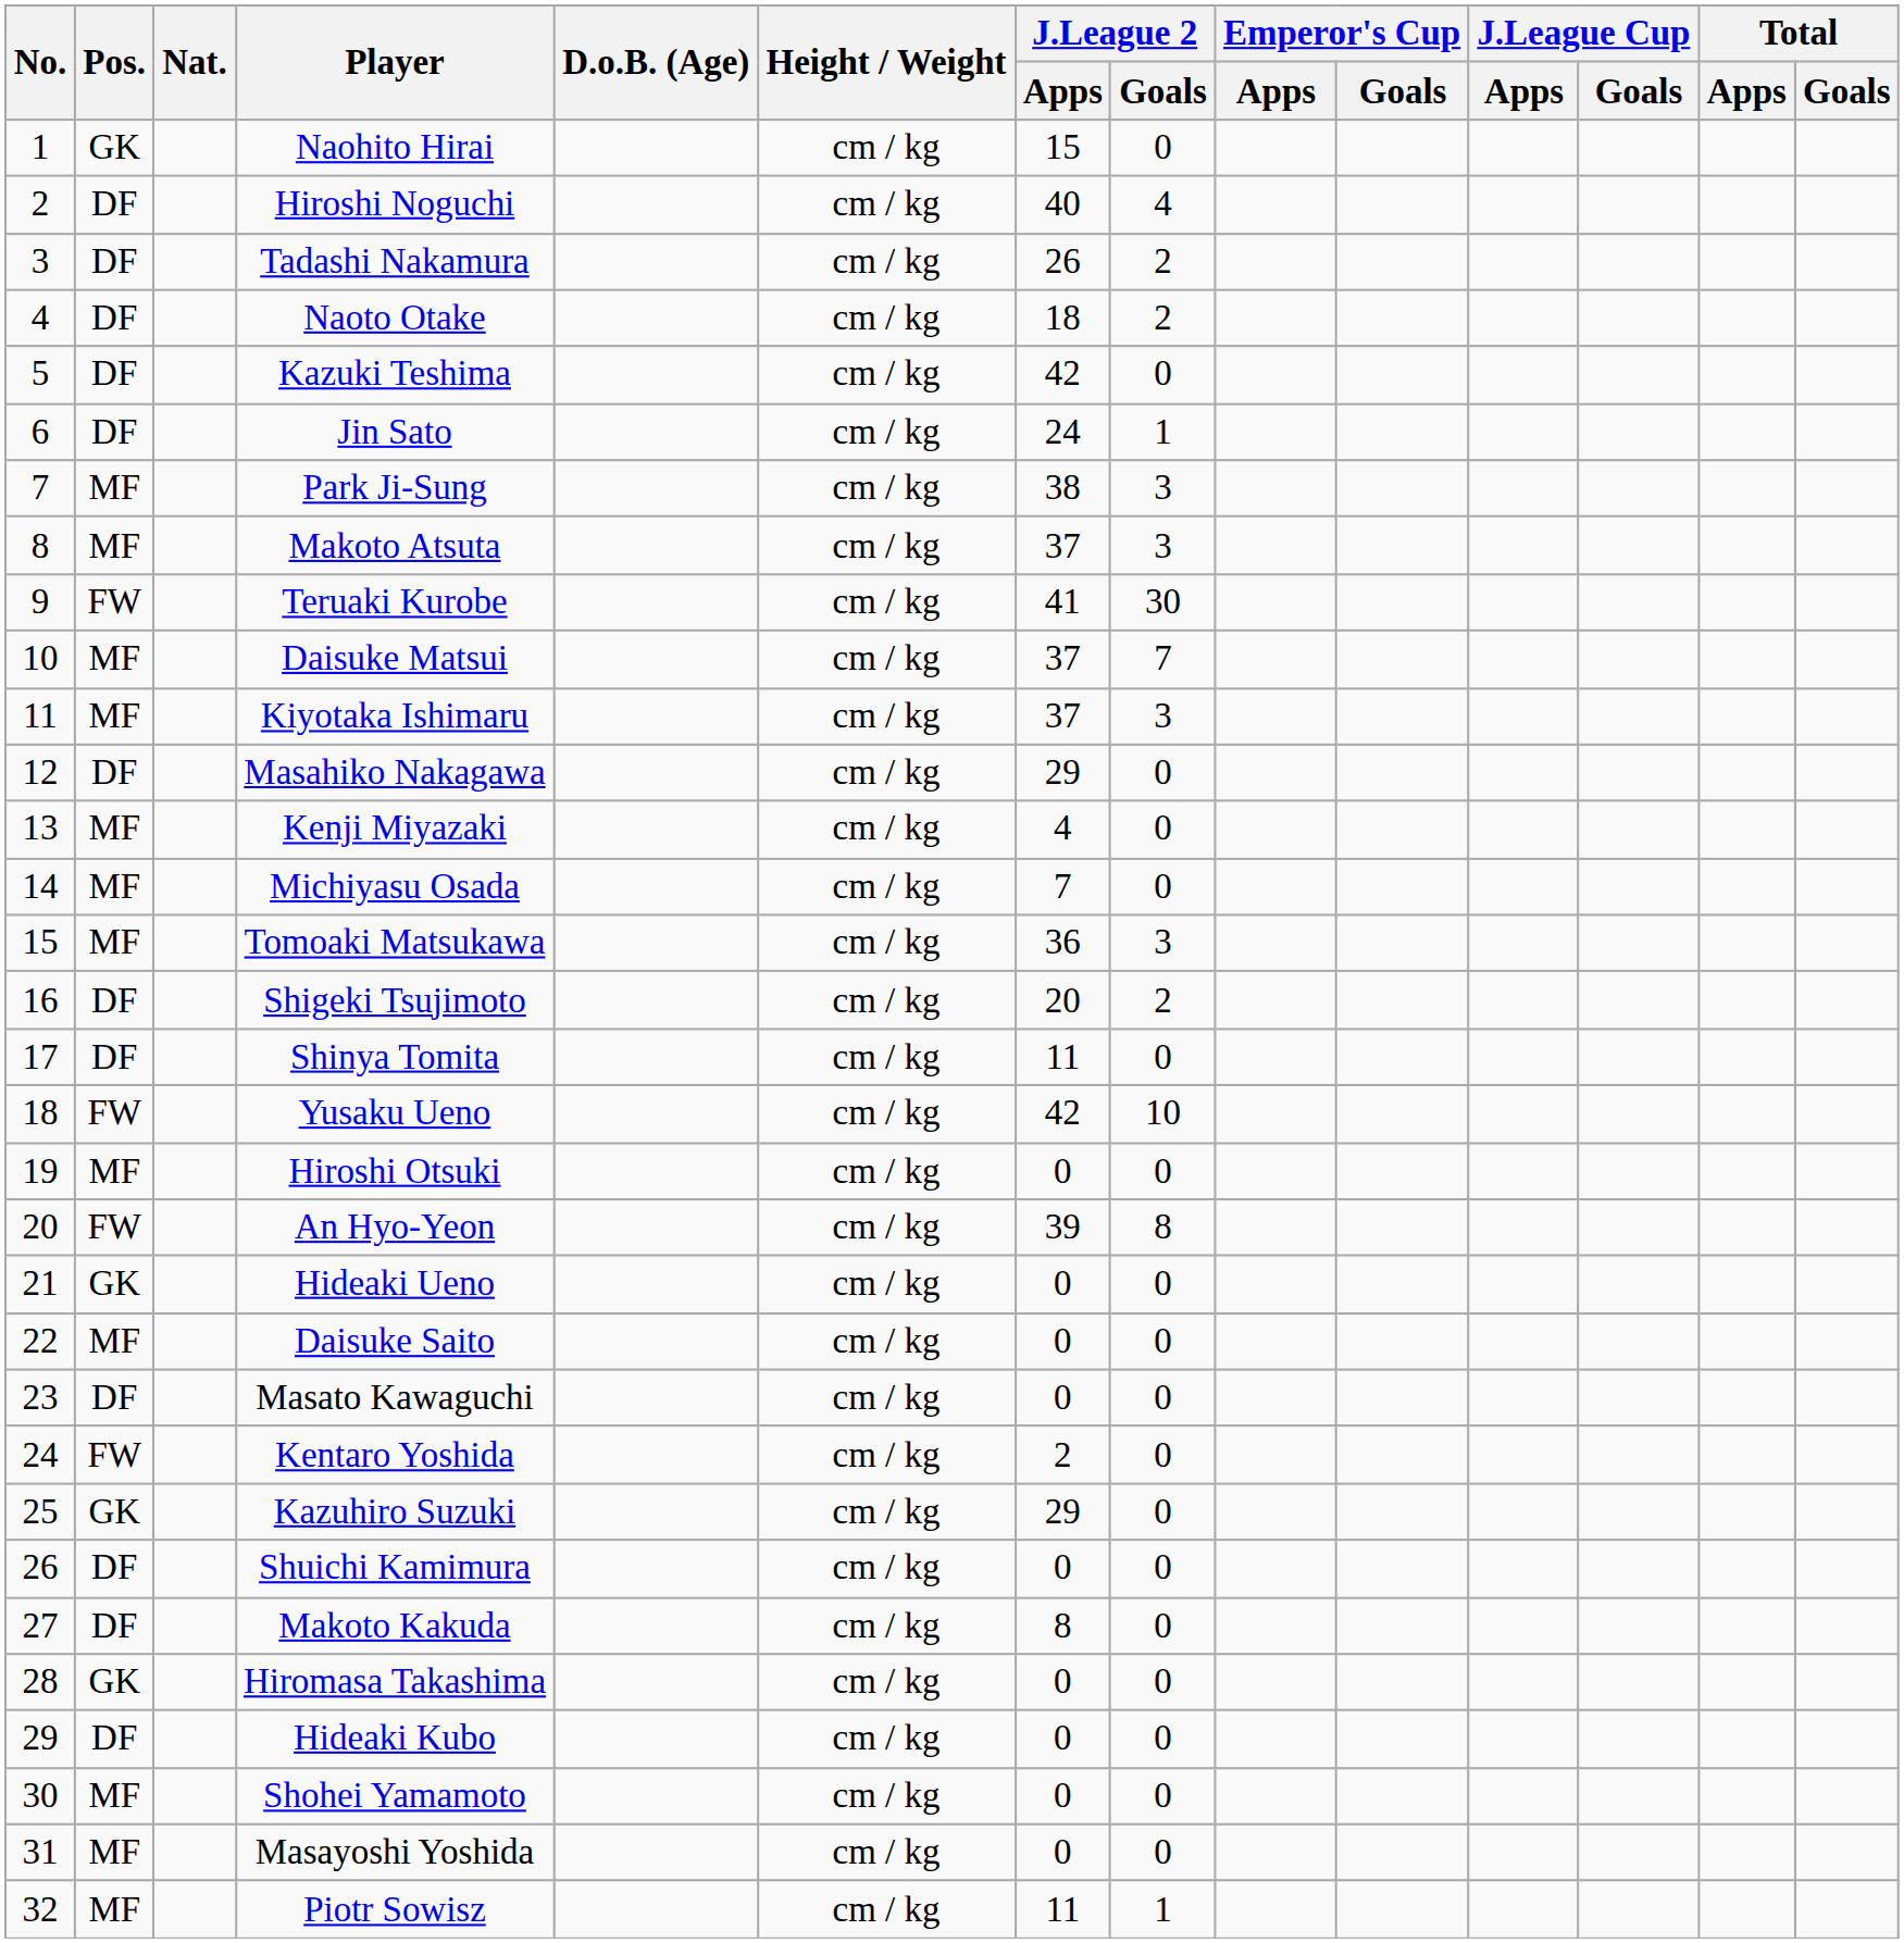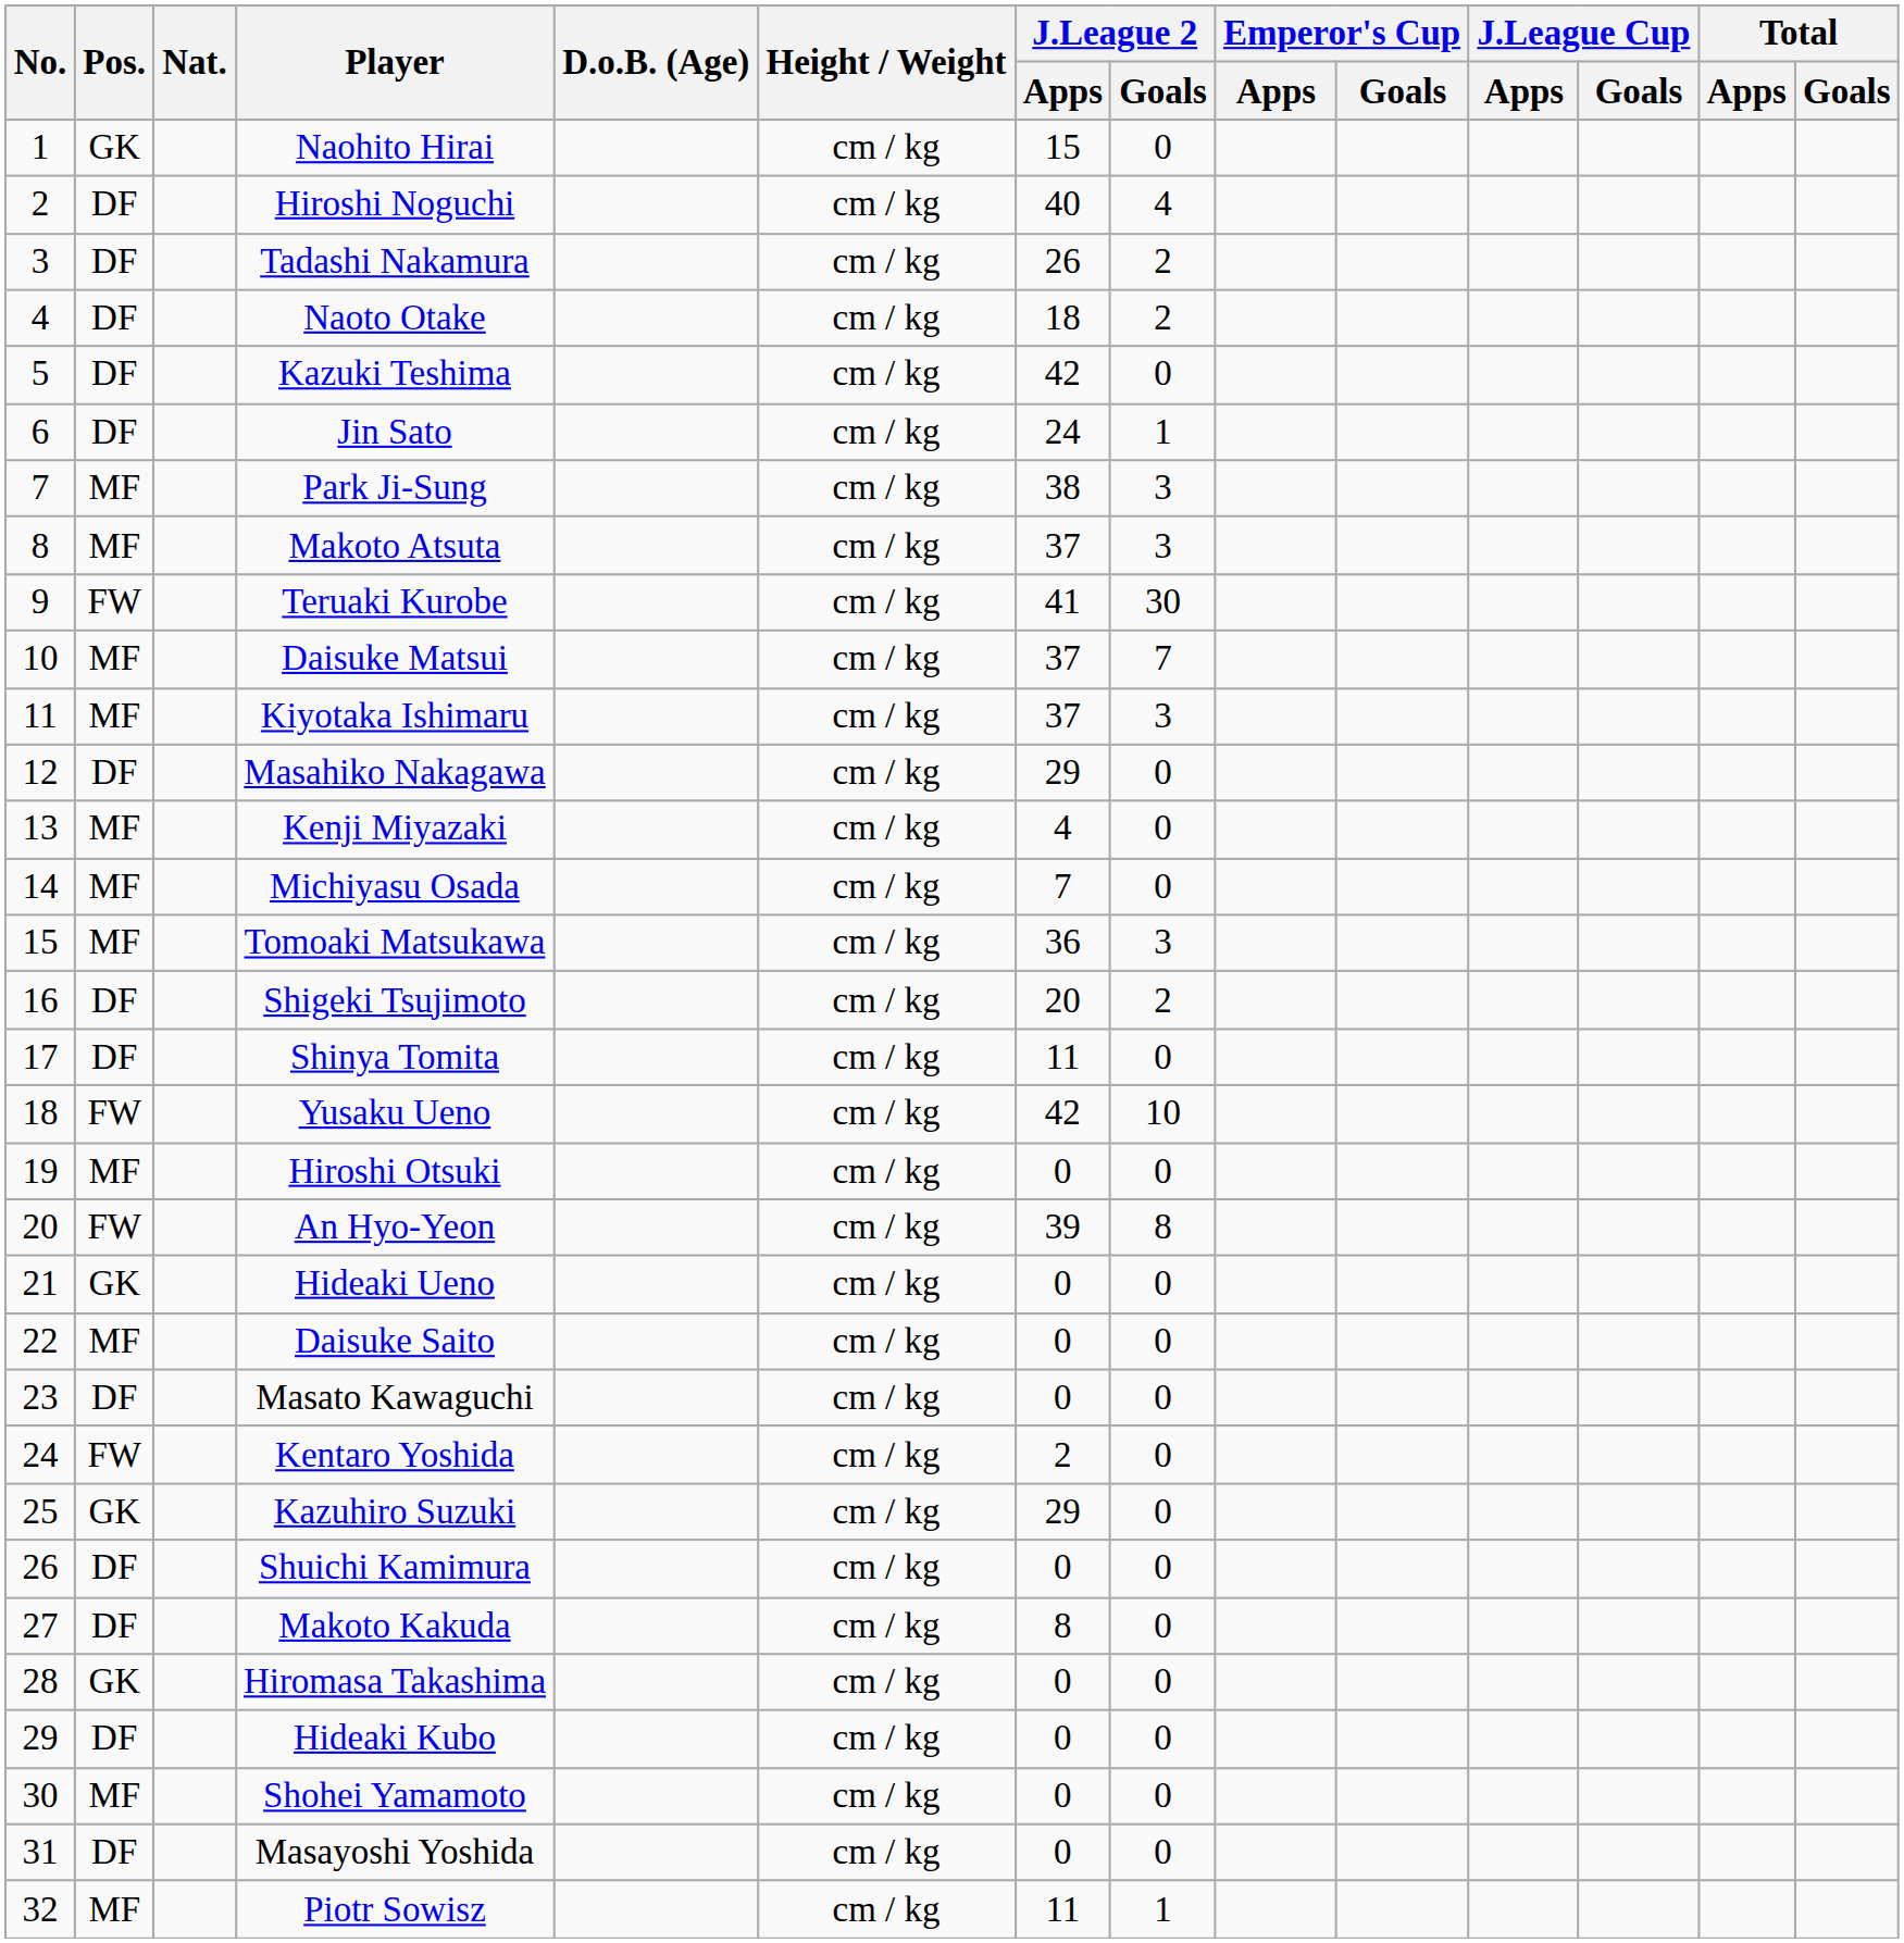Masayoshi Yoshida | Pos.: MF -> DF
